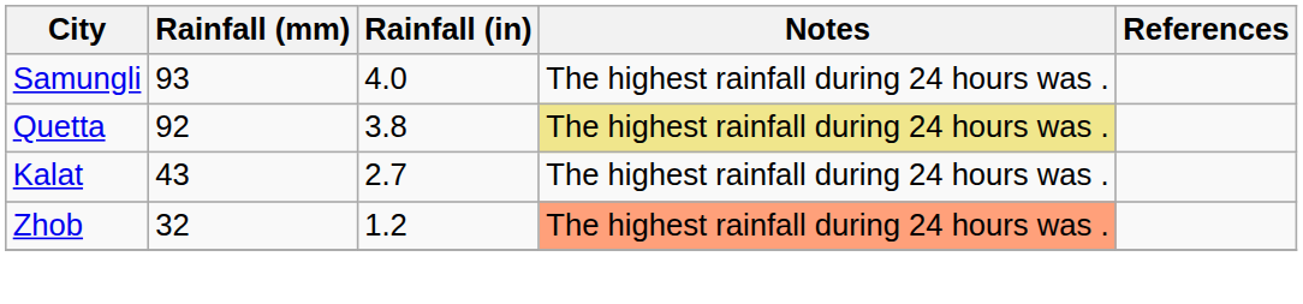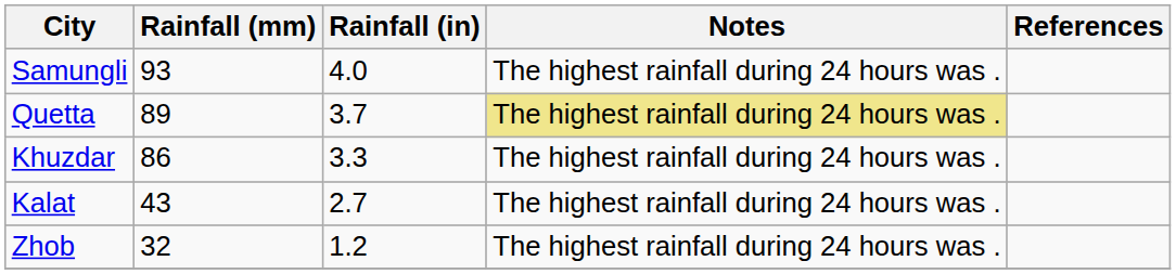Quetta | Rainfall (mm): 92 -> 89
Quetta | Rainfall (in): 3.8 -> 3.7
+ row: Khuzdar | 86 | 3.3 | The highest rainfall during 24 hours was .
Zhob | Notes: lightsalmon background -> no background
